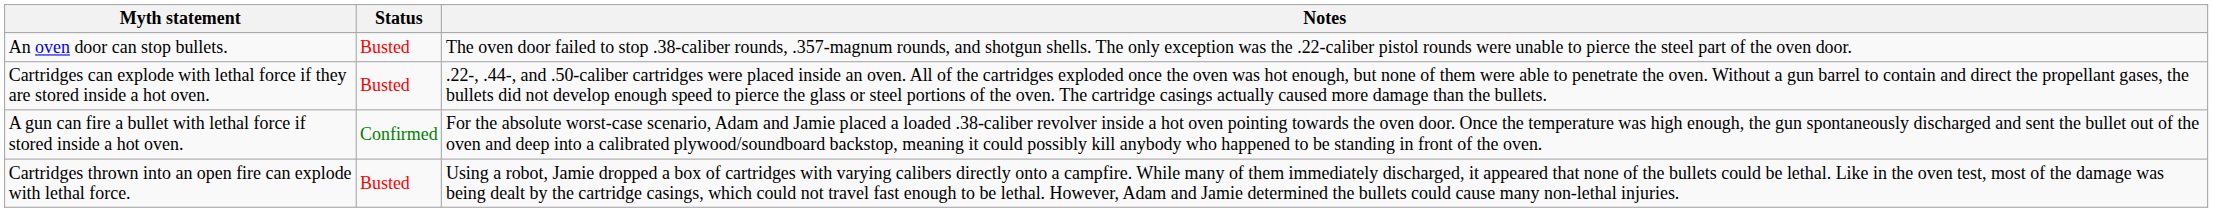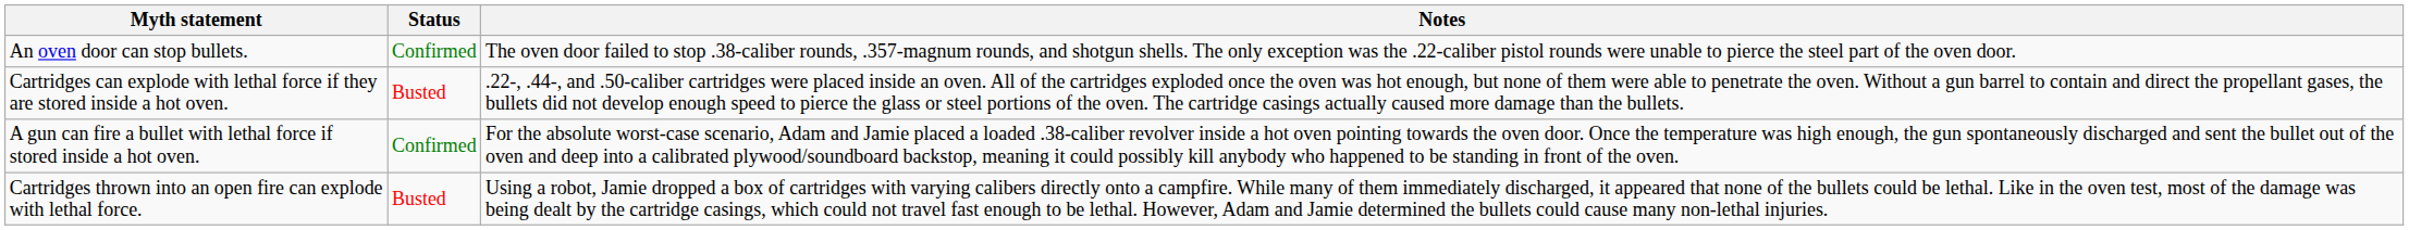An oven door can stop bullets. | Status: Busted -> Confirmed
